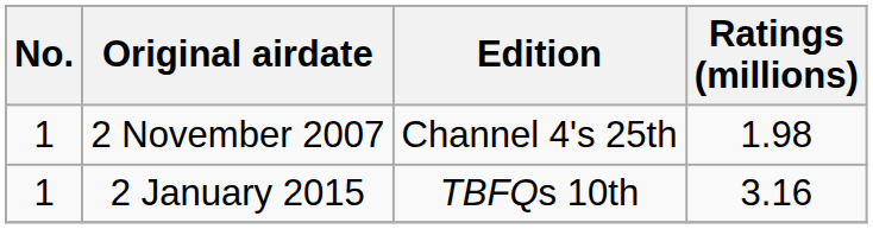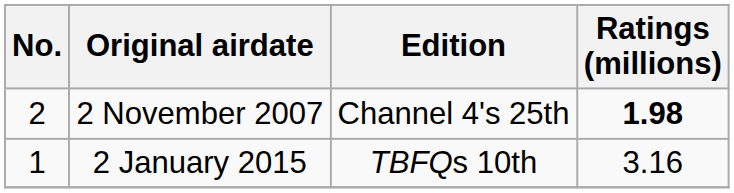2 November 2007 | No.: 1 -> 2
2 November 2007 | Ratings (millions): normal -> bold
